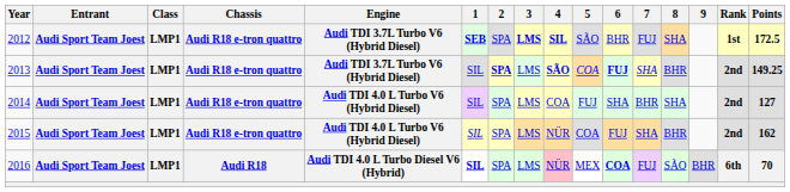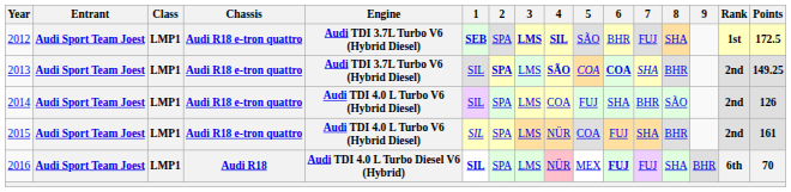2013 | 6: FUJ -> COA
2014 | 8: SHA -> SÃO
2014 | Points: 127 -> 126
2015 | Points: 162 -> 161
2016 | 6: COA -> FUJ
2016 | 8: SÃO -> SHA
